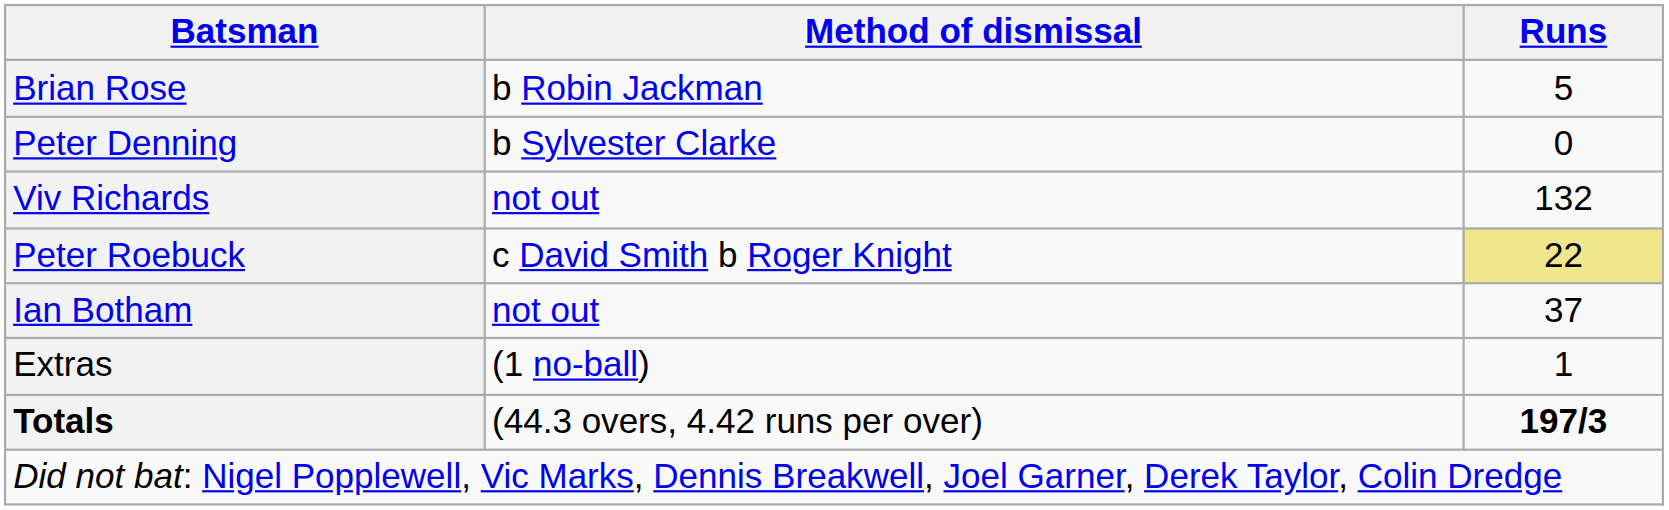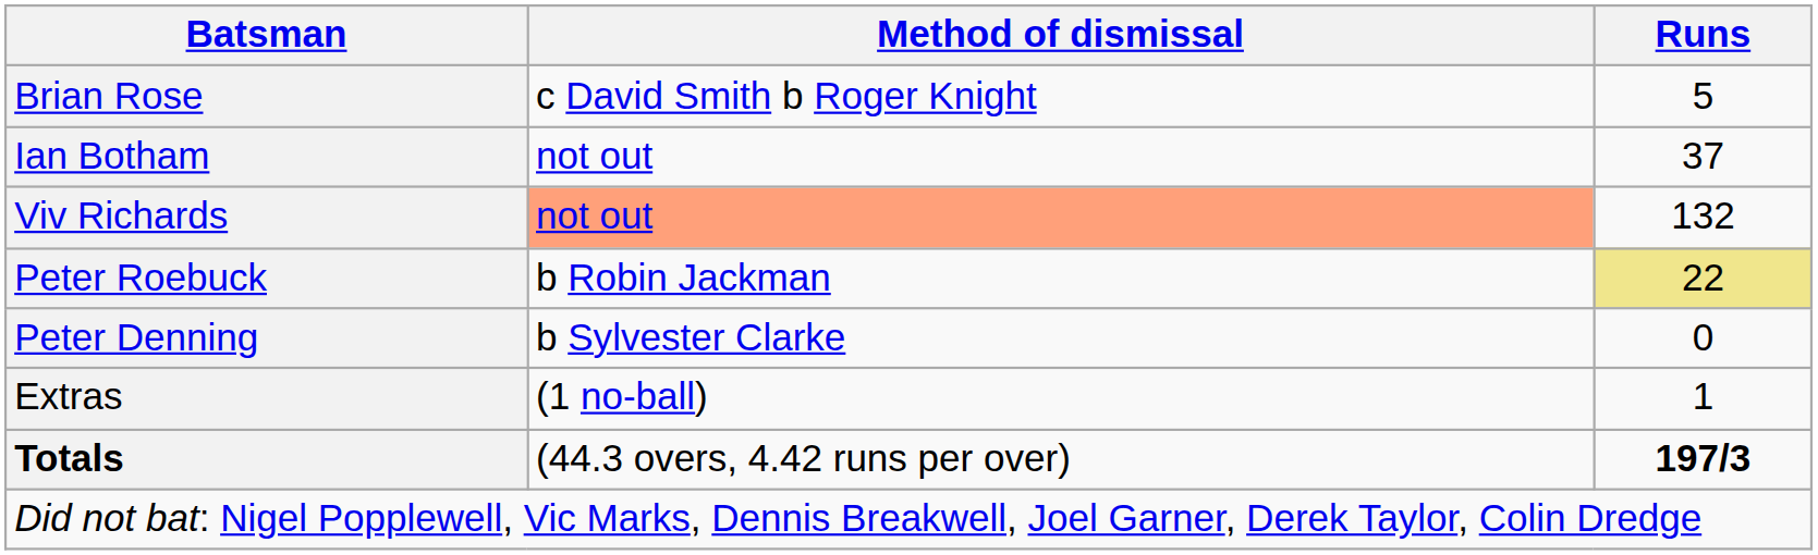Brian Rose | Method of dismissal: b Robin Jackman -> c David Smith b Roger Knight
rows swapped: Peter Denning <-> Ian Botham
Viv Richards | Method of dismissal: no background -> lightsalmon background
Peter Roebuck | Method of dismissal: c David Smith b Roger Knight -> b Robin Jackman
